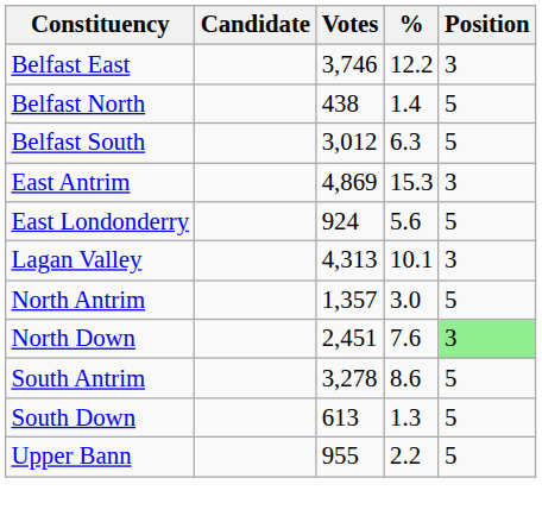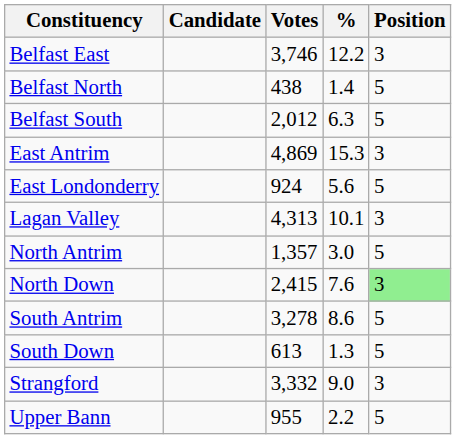Belfast South | Votes: 3,012 -> 2,012
North Down | Votes: 2,451 -> 2,415
+ row: Strangford | 3,332 | 9.0 | 3
